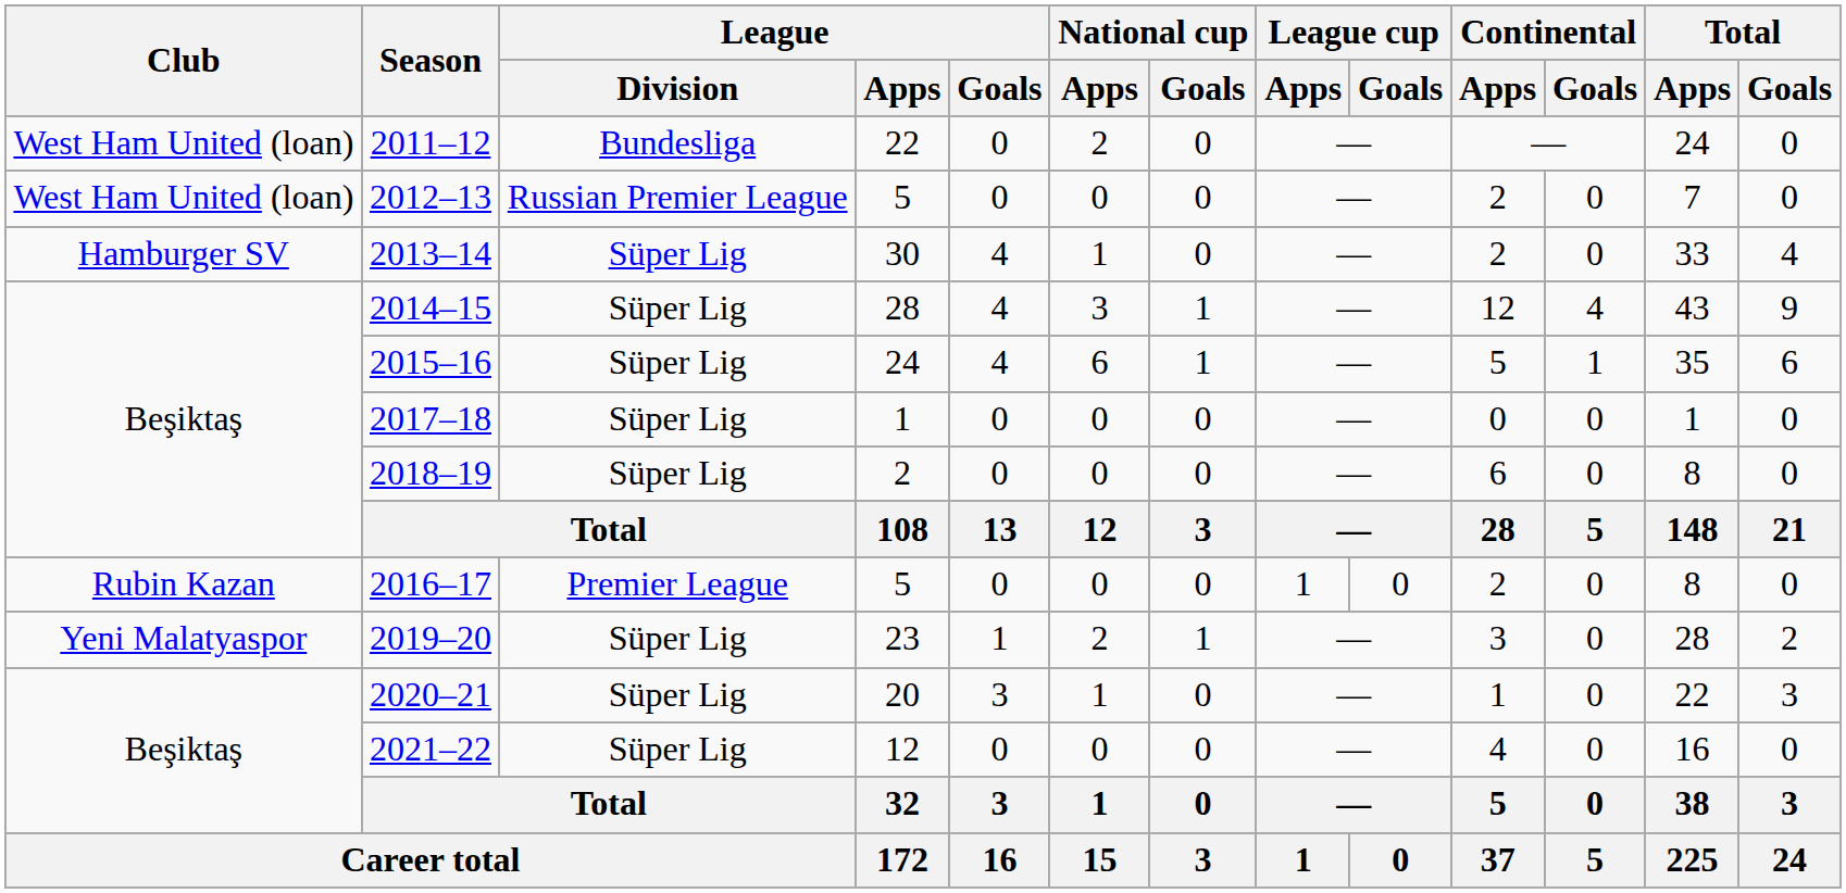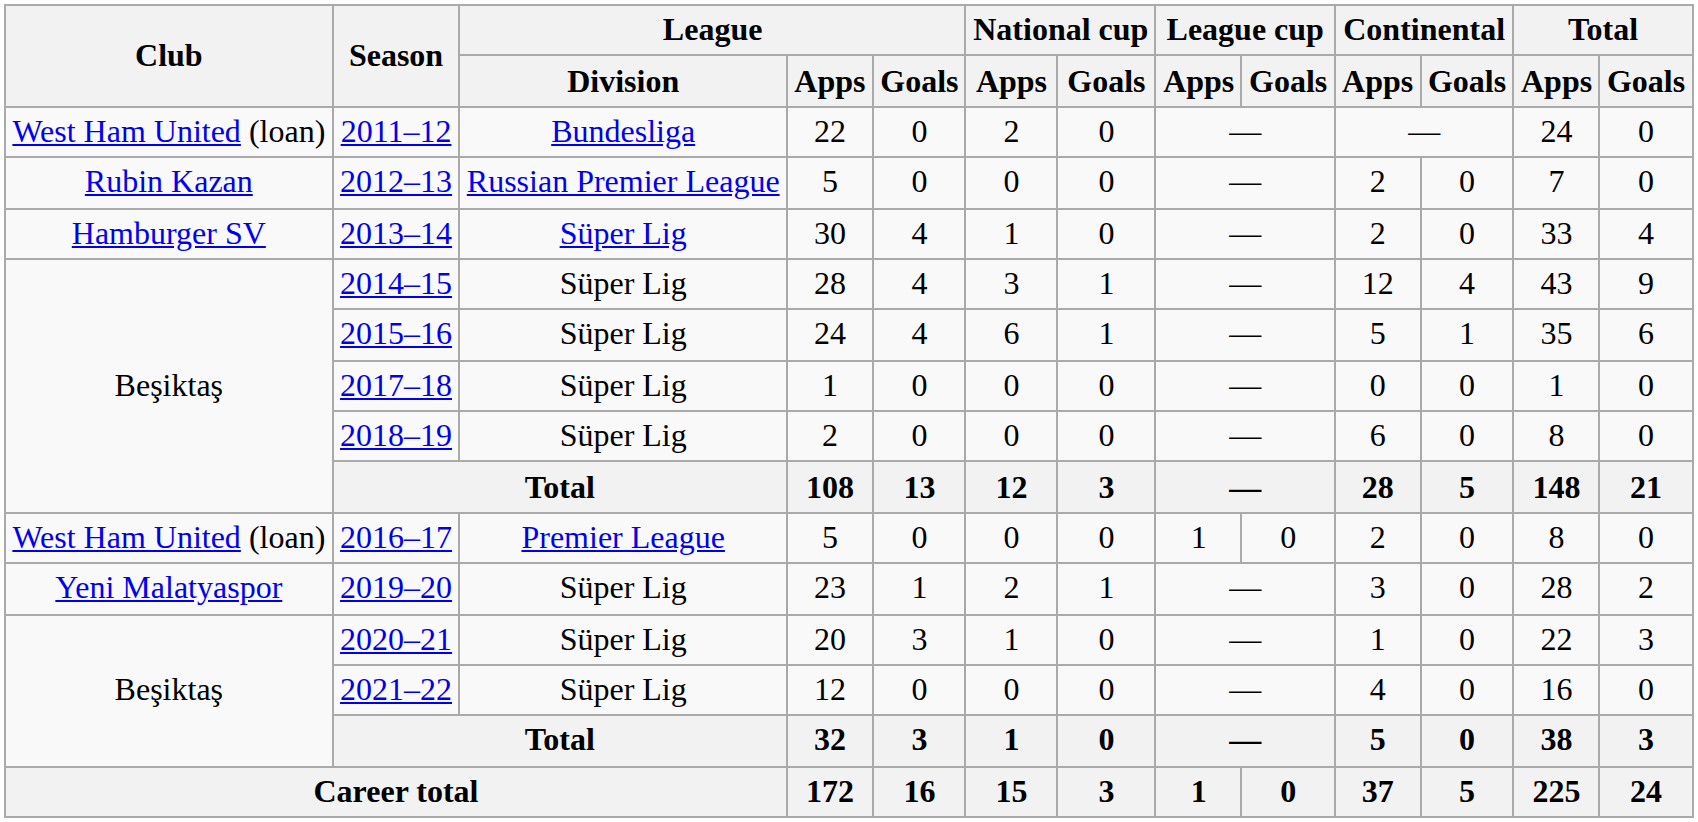2012–13 | Club: West Ham United (loan) -> Rubin Kazan
2016–17 | Club: Rubin Kazan -> West Ham United (loan)
